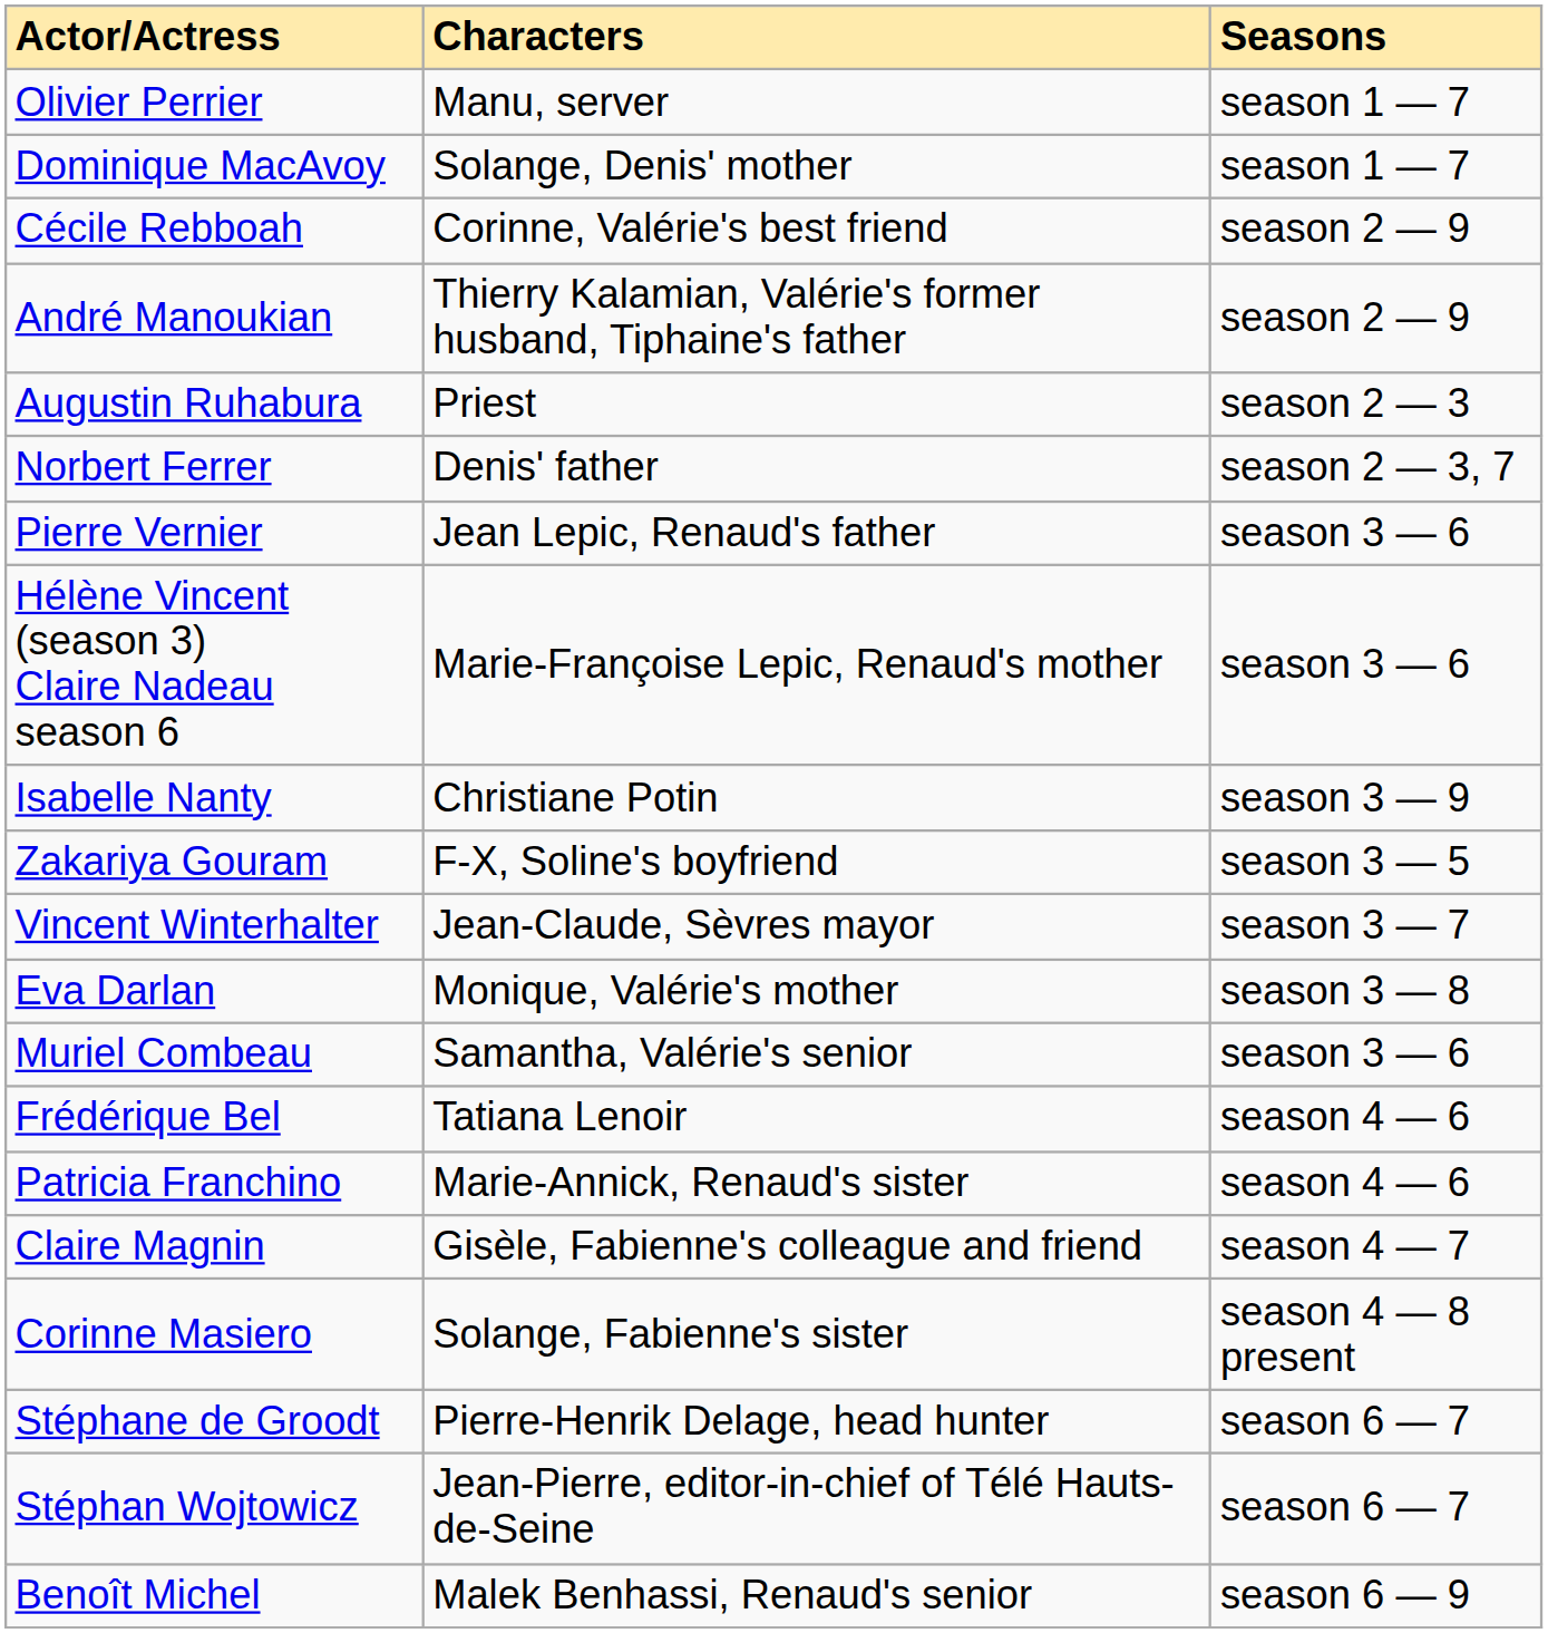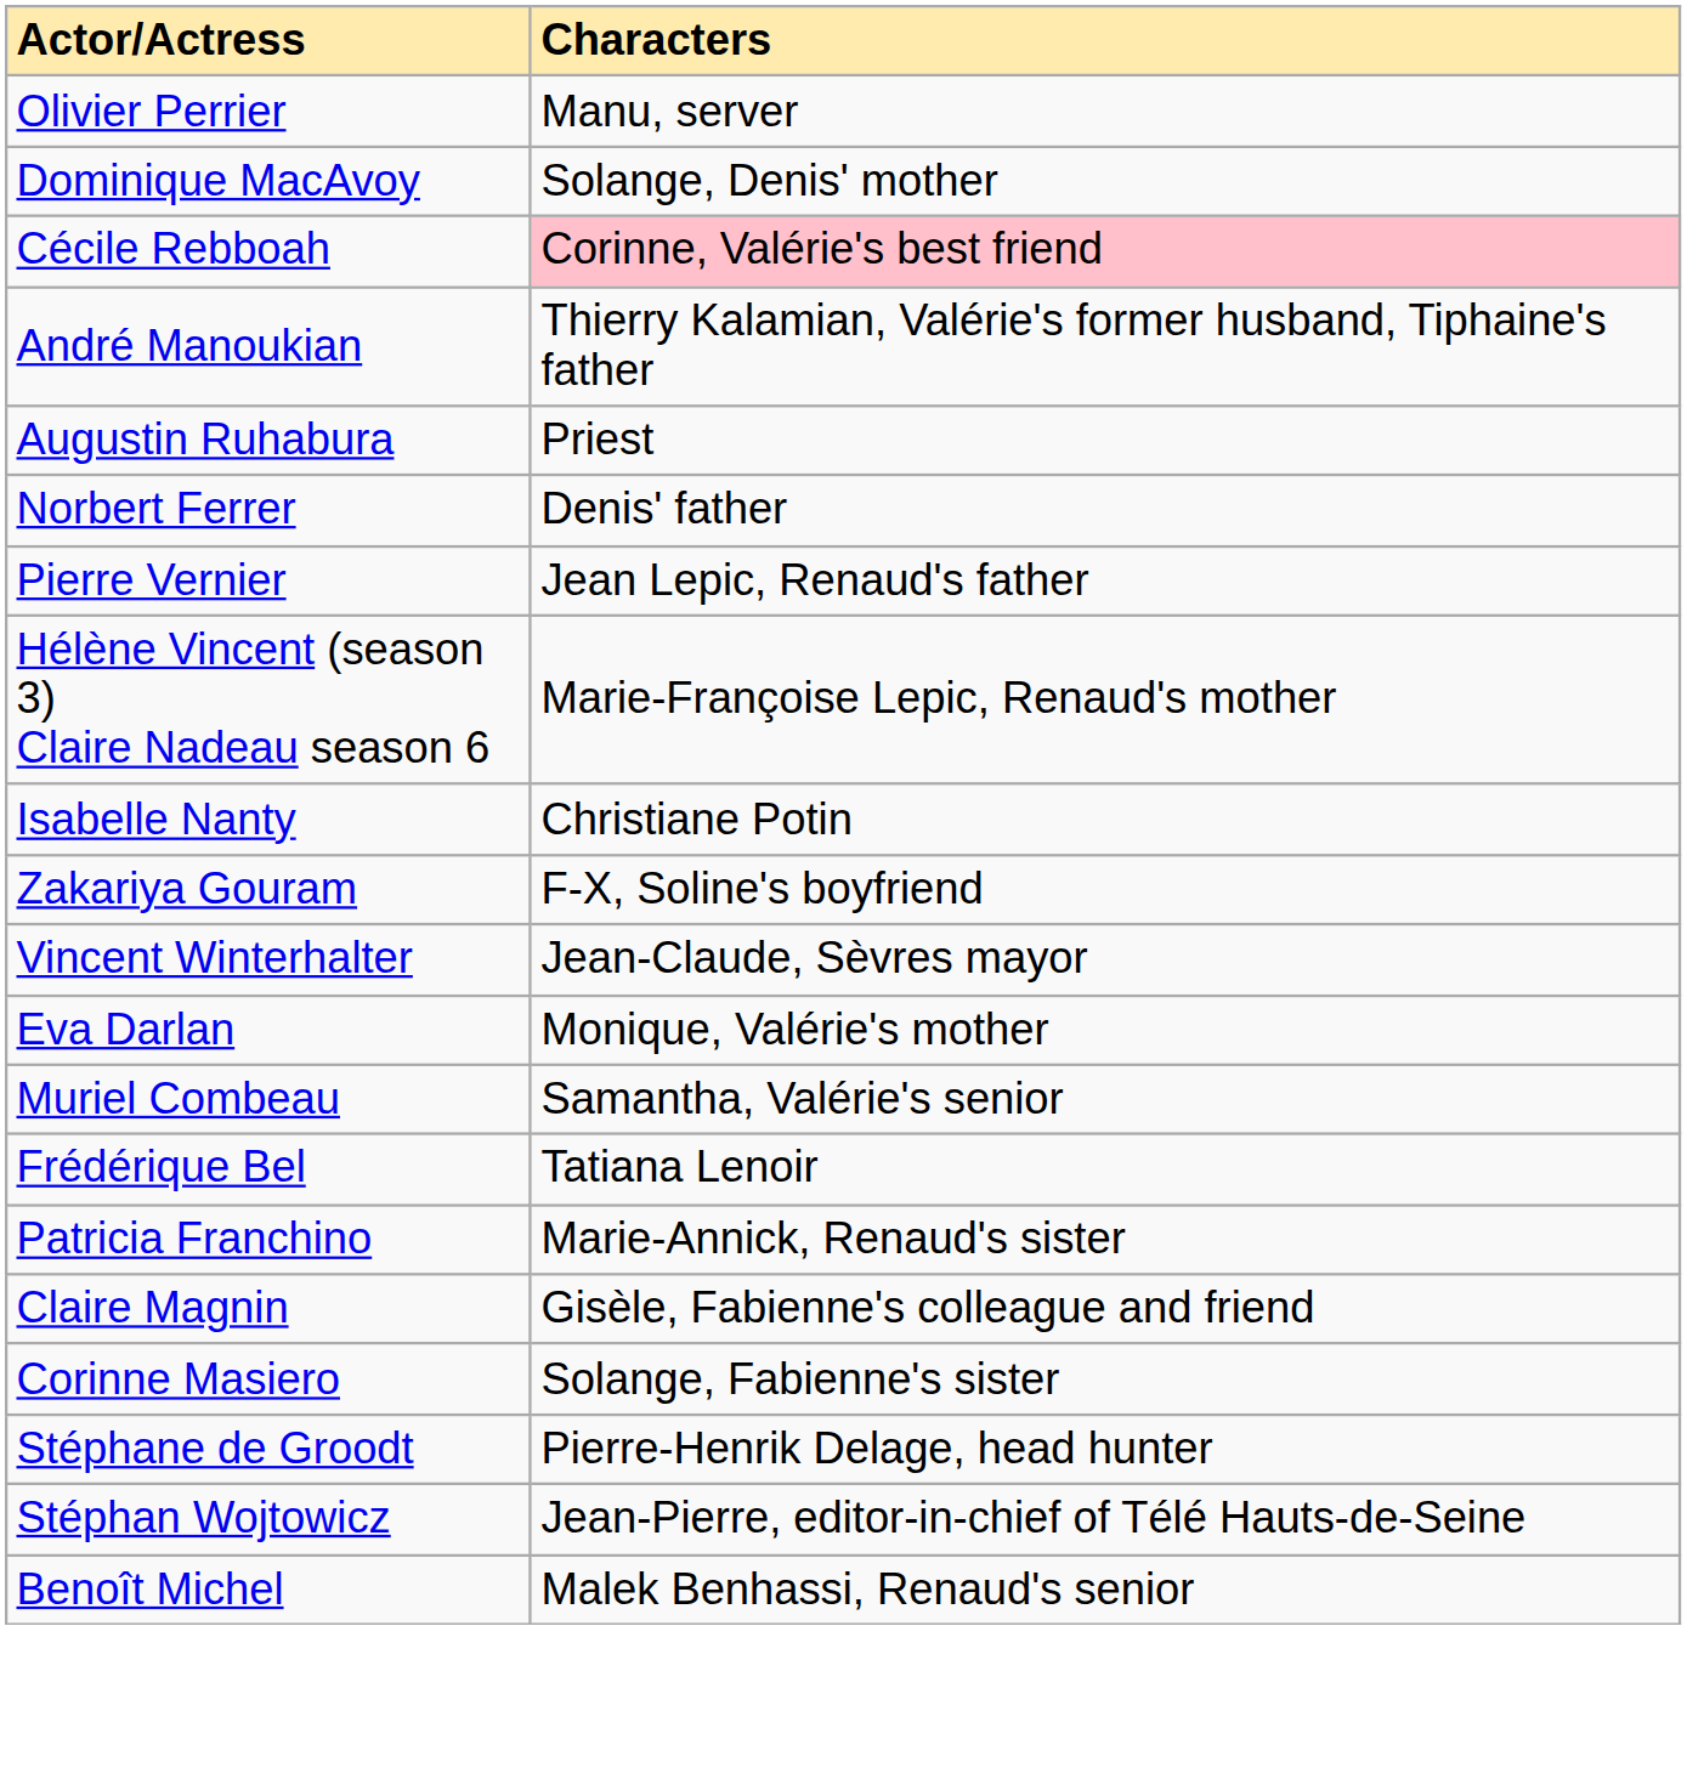- column: Seasons | season 1 — 7 | season 1 — 7 | season 2 — 9 | season 2 — 9 | season 2 — 3 | season 2 — 3, 7 | season 3 — 6 | season 3 — 6 | season 3 — 9 | season 3 — 5 | season 3 — 7 | season 3 — 8 | season 3 — 6 | season 4 — 6 | season 4 — 6 | season 4 — 7 | season 4 — 8 present | season 6 — 7 | season 6 — 7 | season 6 — 9
Cécile Rebboah | Characters: no background -> pink background
